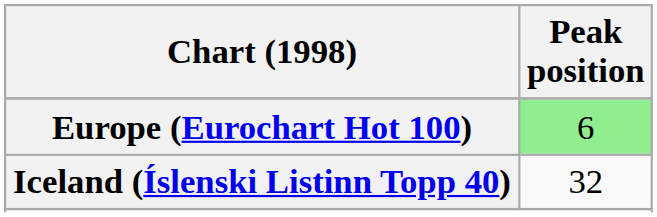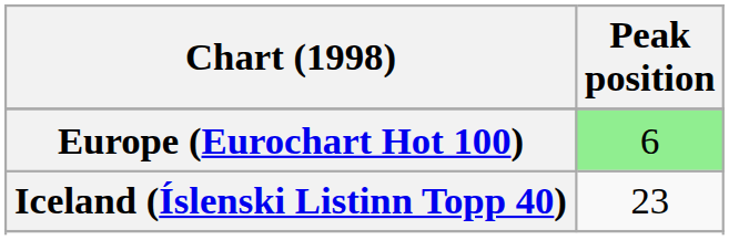Iceland (Íslenski Listinn Topp 40) | Peak position: 32 -> 23
